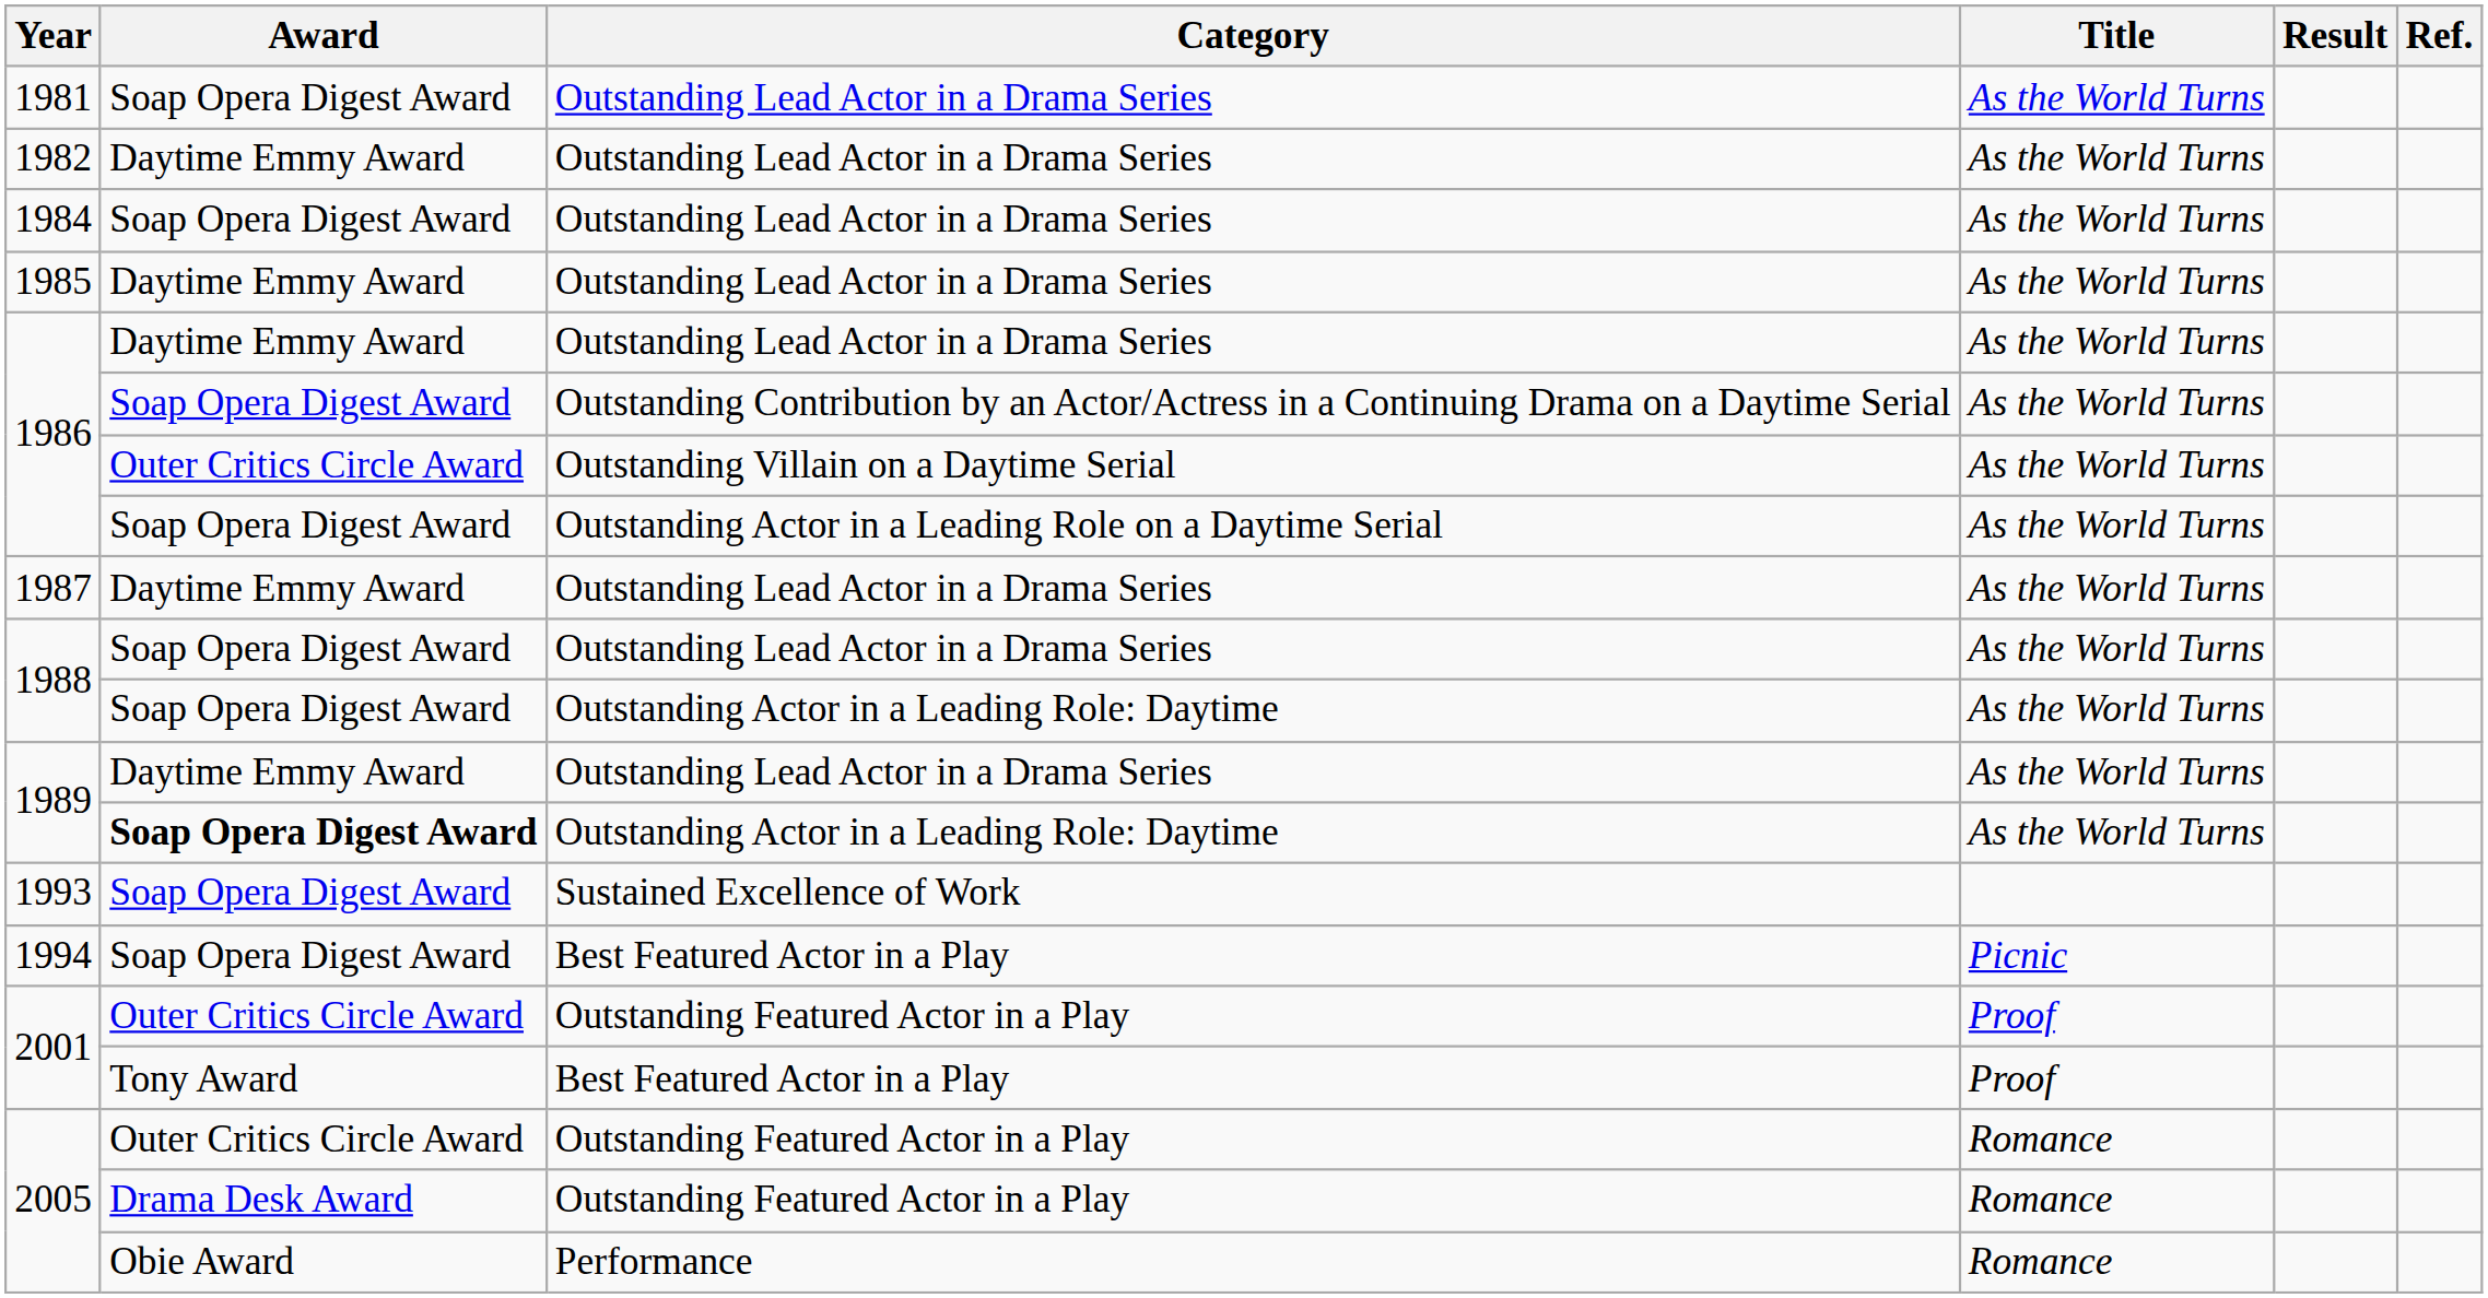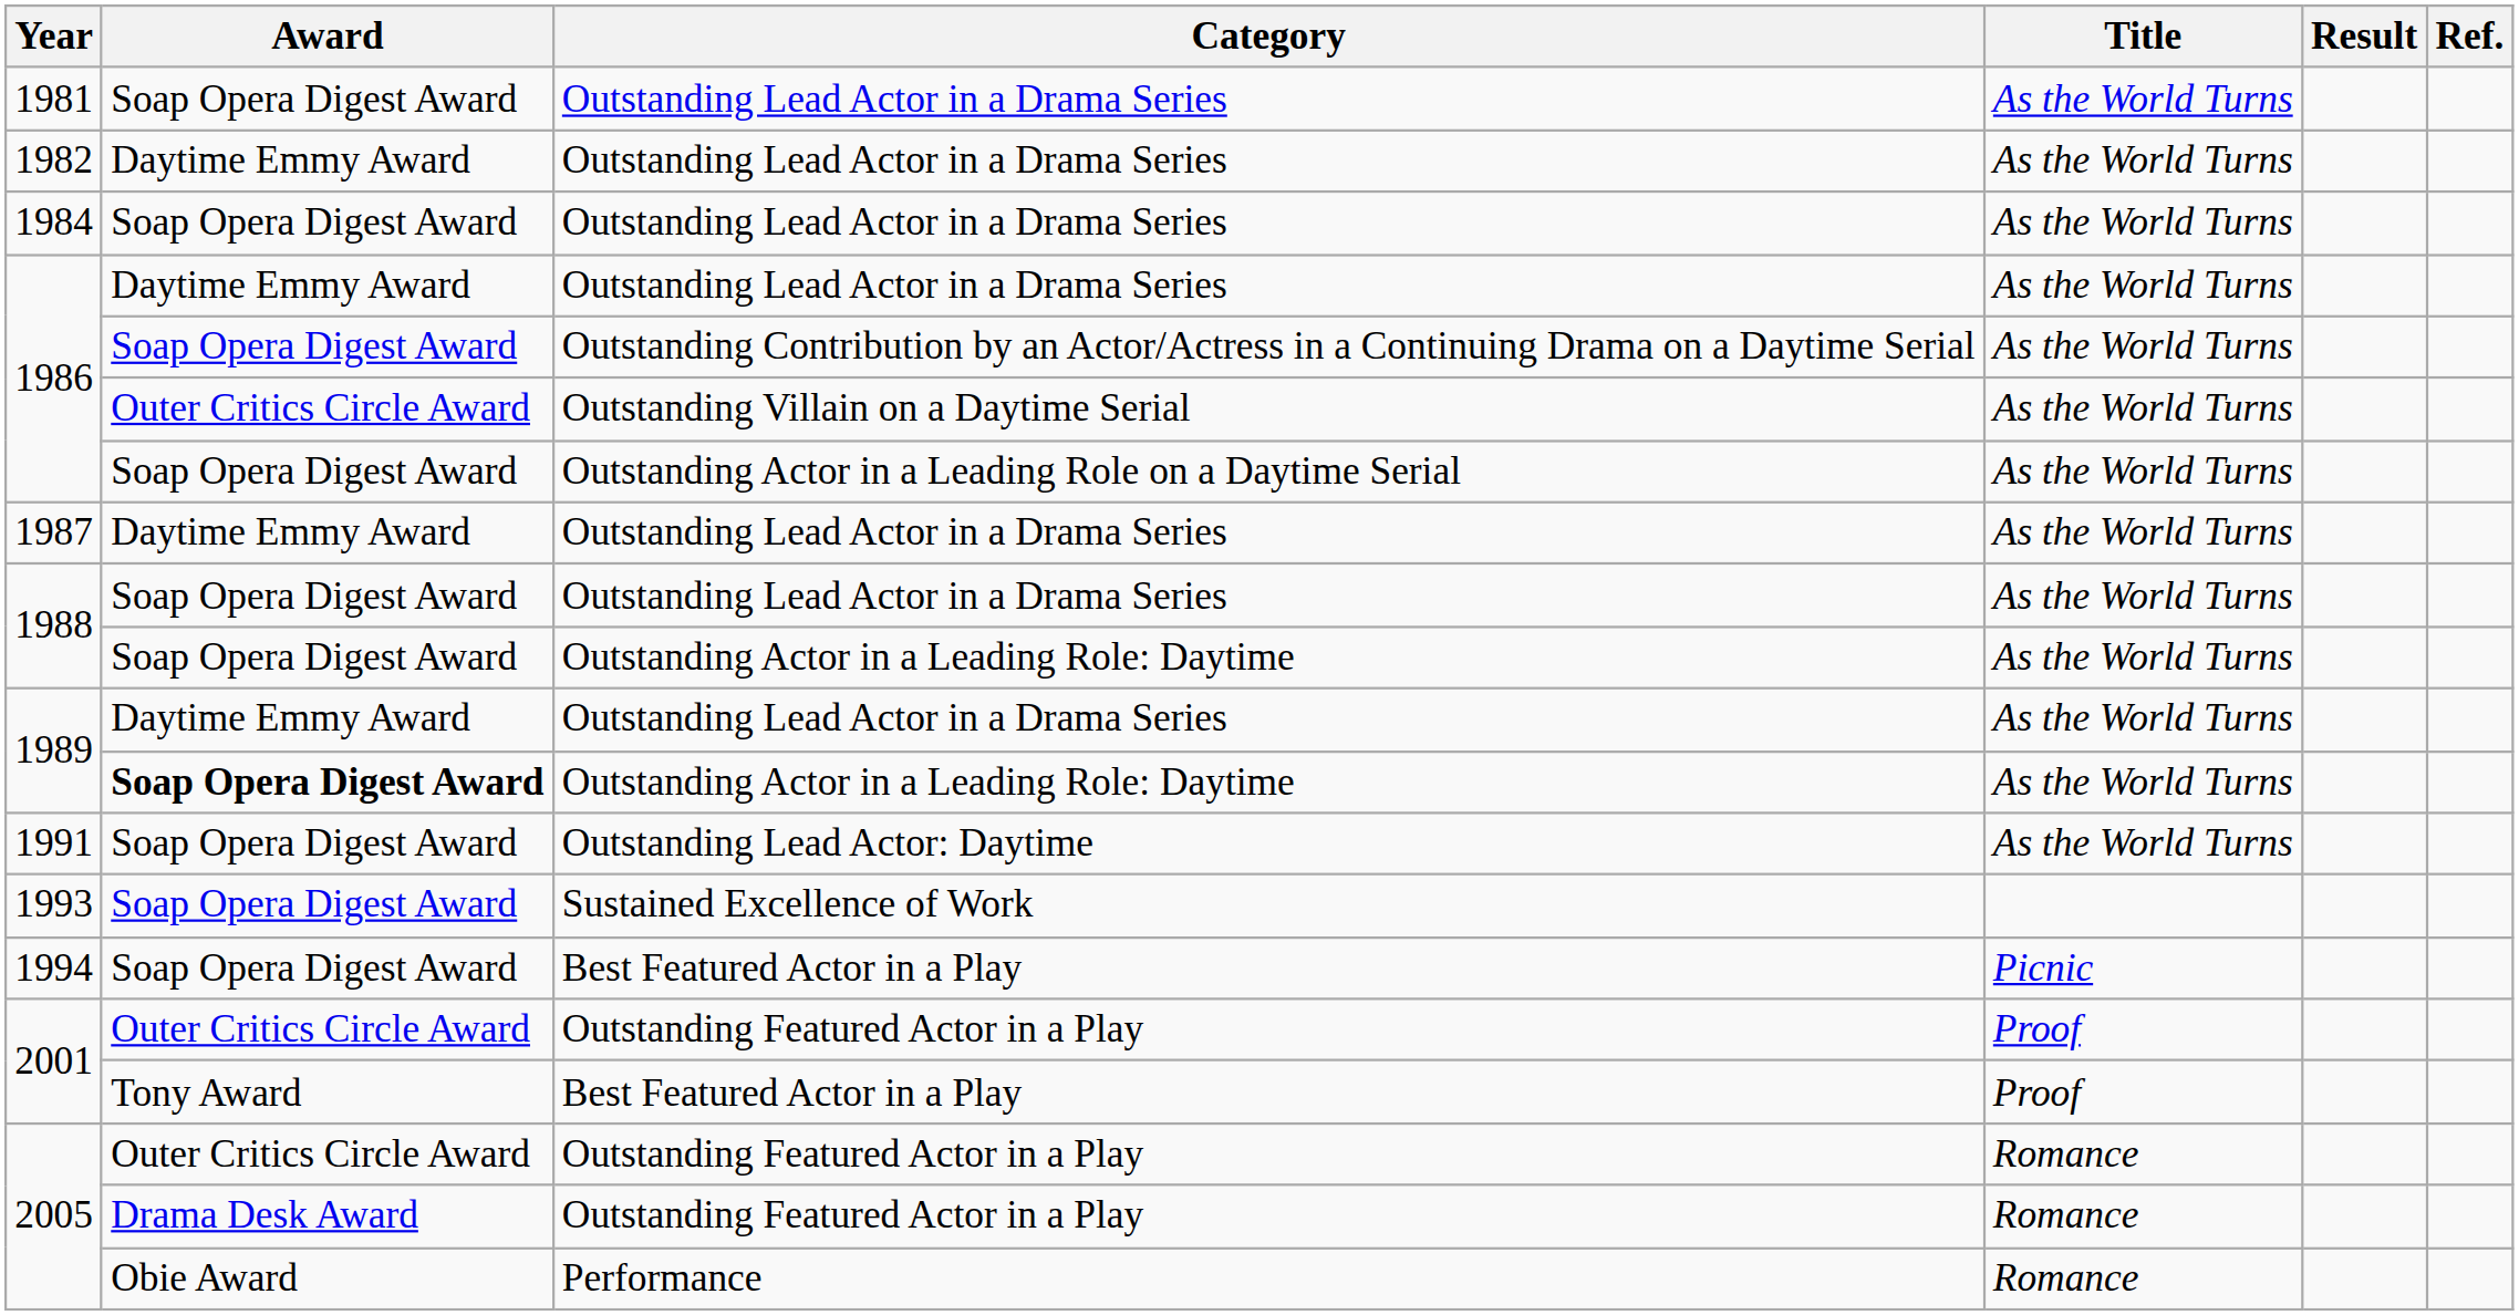- row: 1985 | Daytime Emmy Award | Outstanding Lead Actor in a Drama Series | As the World Turns
+ row: 1991 | Soap Opera Digest Award | Outstanding Lead Actor: Daytime | As the World Turns
